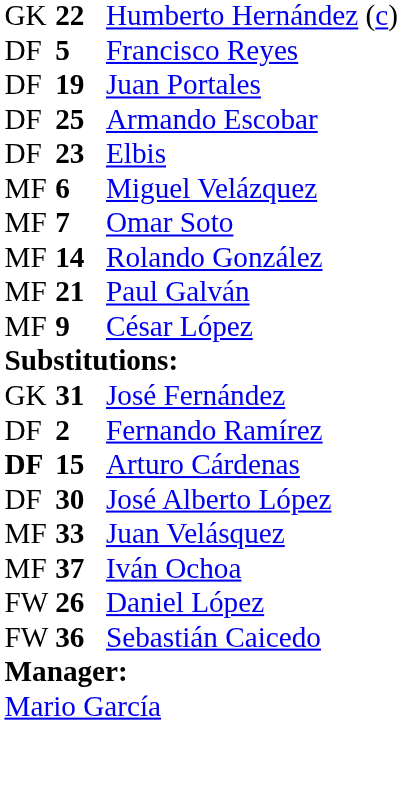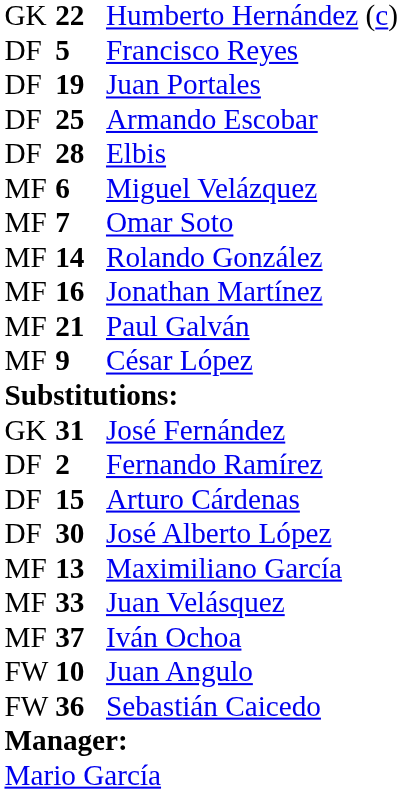Elbis | column 2: 23 -> 28
+ row: MF | 16 | Jonathan Martínez
Arturo Cárdenas | column 1: bold -> normal
+ row: MF | 13 | Maximiliano García
+ row: FW | 10 | Juan Angulo
- row: FW | 26 | Daniel López
